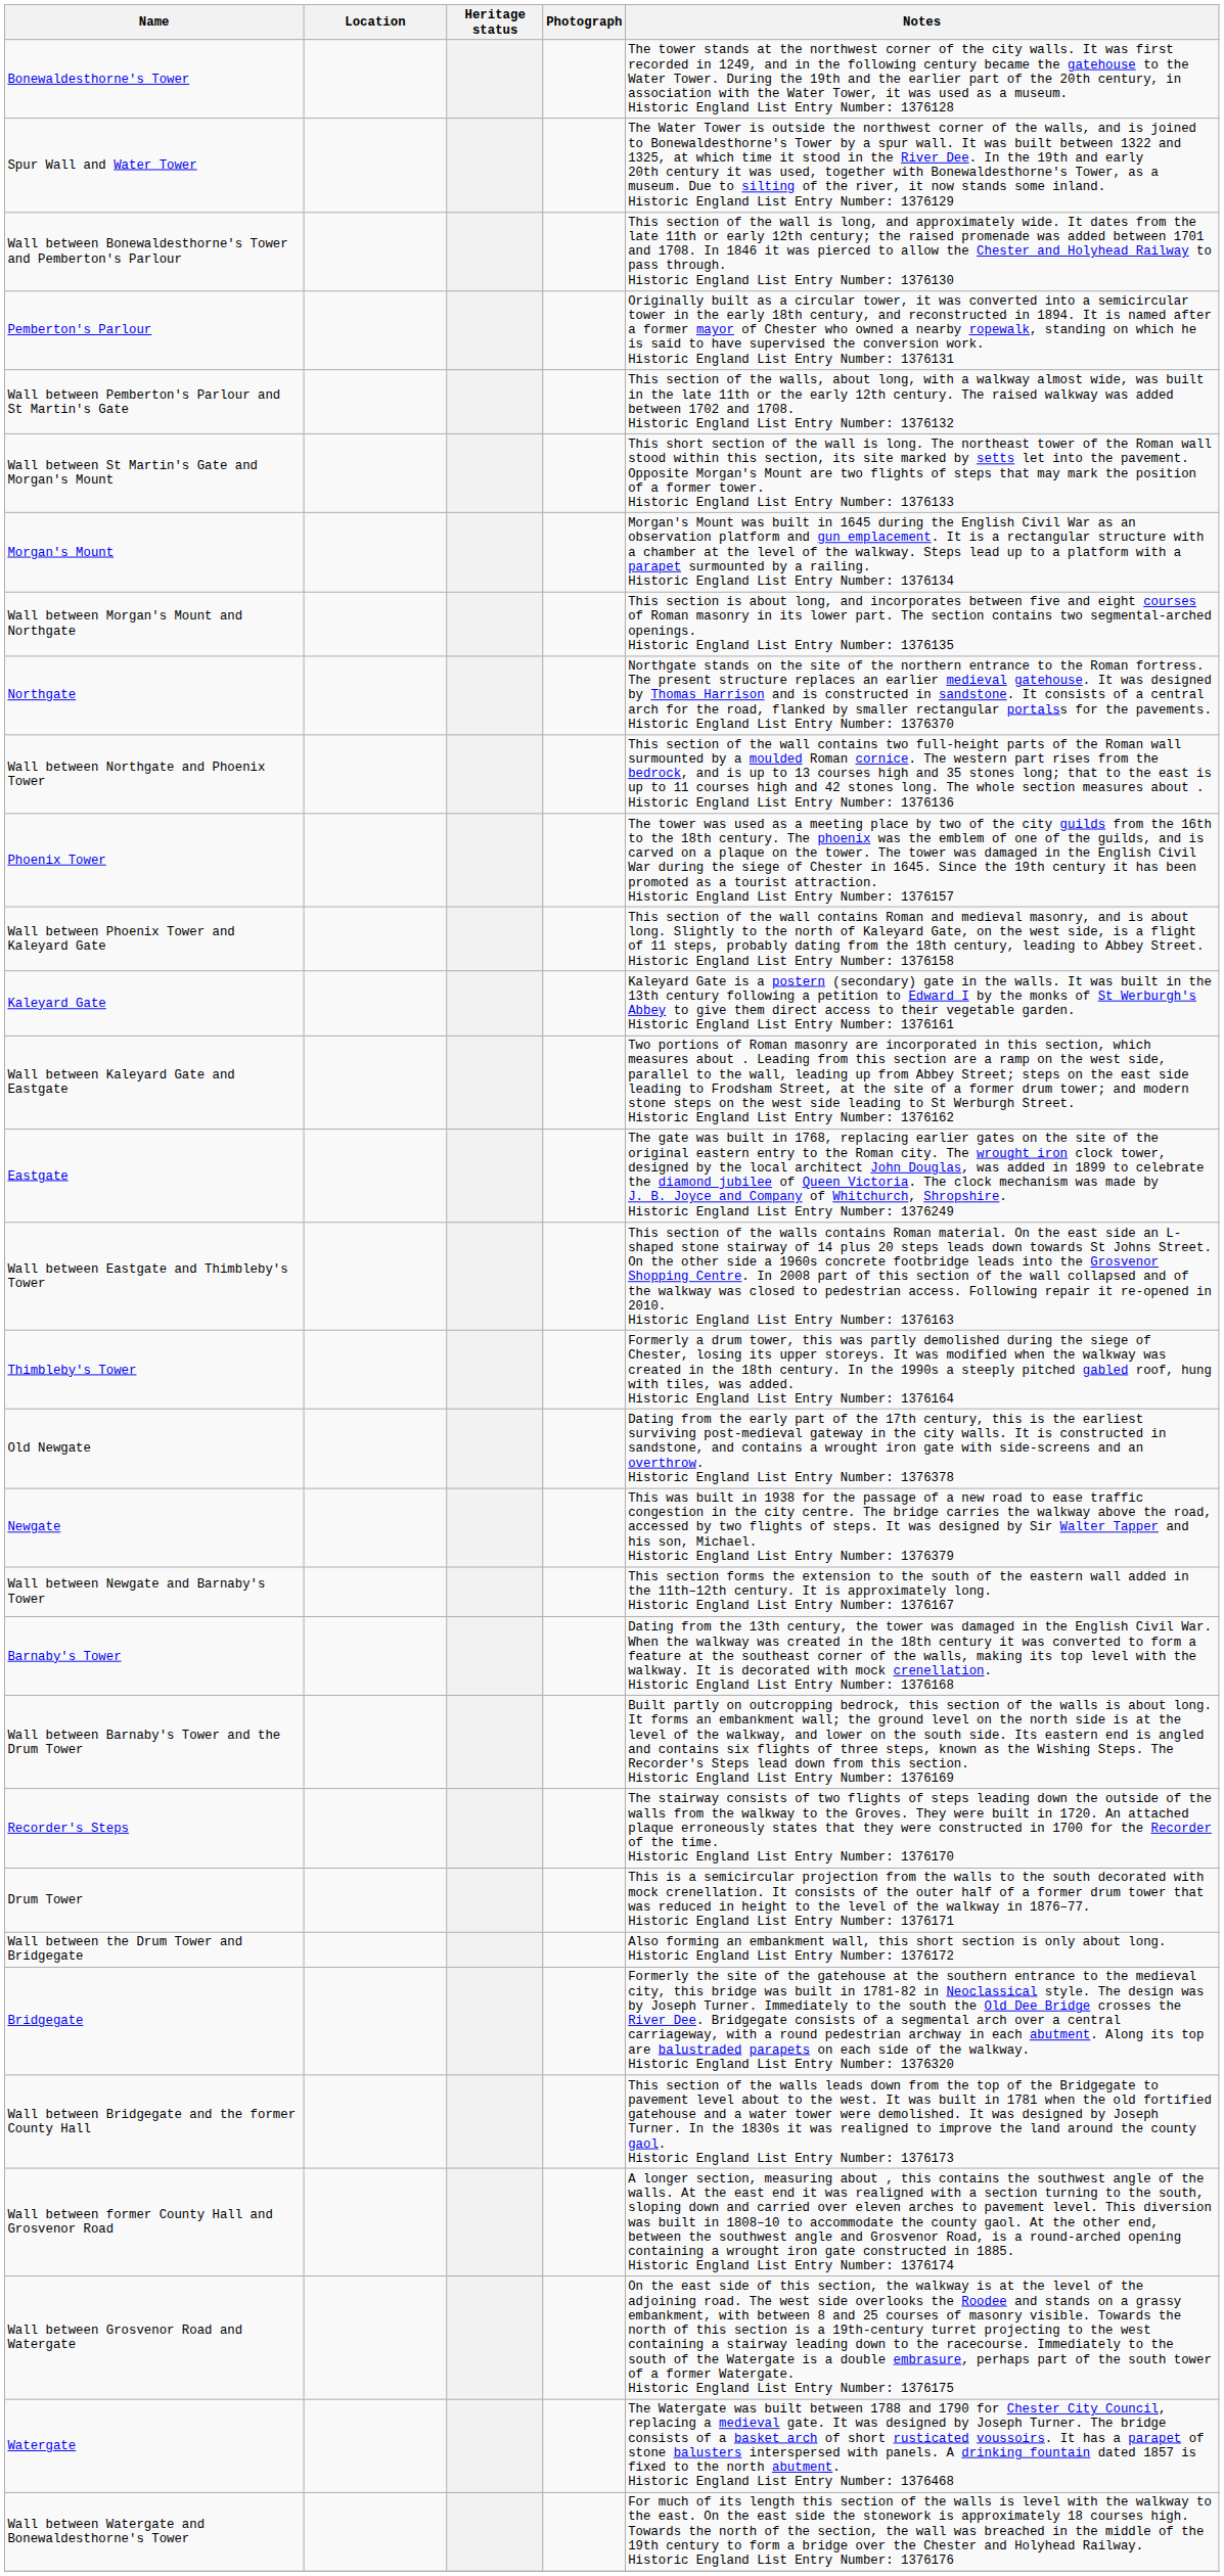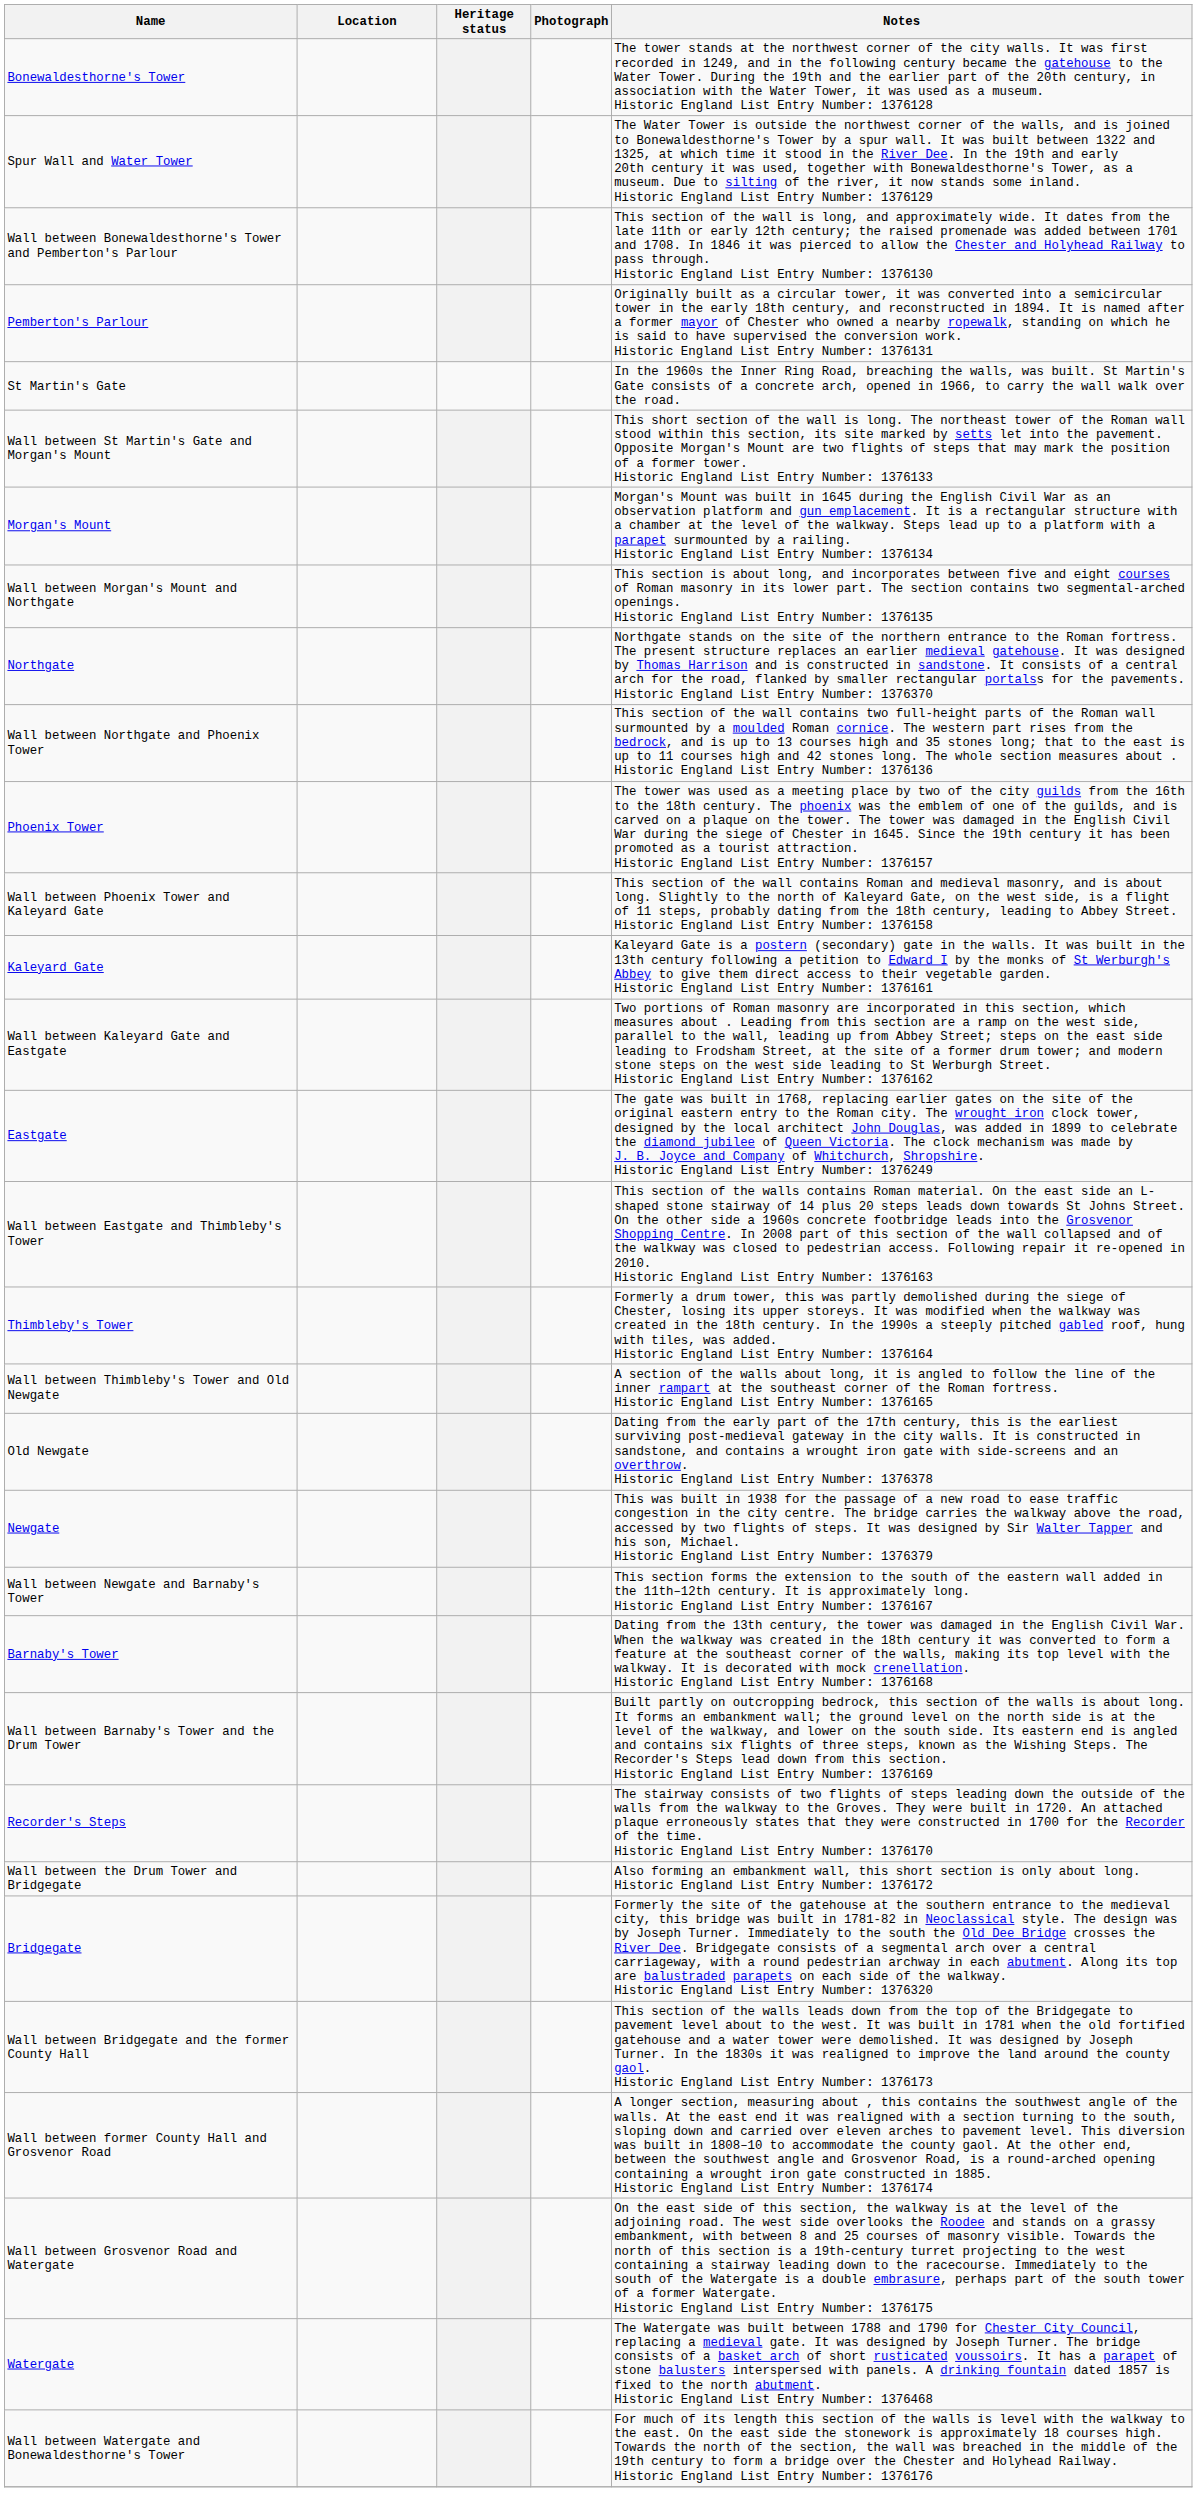- row: Wall between Pemberton's Parlour and St Martin's Gate | This section of the walls, about long, with a walkway almost wide, was built in the late 11th or the early 12th century. The raised walkway was added between 1702 and 1708. Historic England List Entry Number: 1376132
+ row: St Martin's Gate | In the 1960s the Inner Ring Road, breaching the walls, was built. St Martin's Gate consists of a concrete arch, opened in 1966, to carry the wall walk over the road.
+ row: Wall between Thimbleby's Tower and Old Newgate | A section of the walls about long, it is angled to follow the line of the inner rampart at the southeast corner of the Roman fortress. Historic England List Entry Number: 1376165
- row: Drum Tower | This is a semicircular projection from the walls to the south decorated with mock crenellation. It consists of the outer half of a former drum tower that was reduced in height to the level of the walkway in 1876–77. Historic England List Entry Number: 1376171
